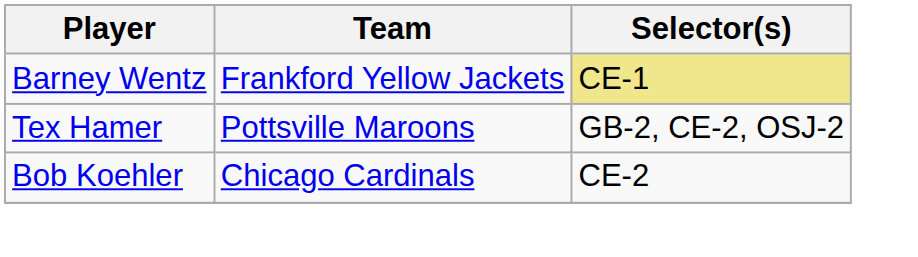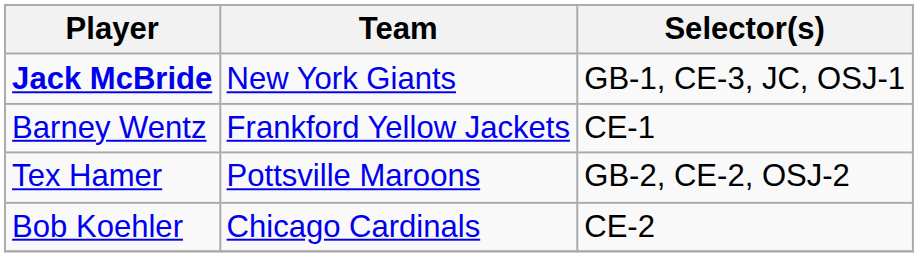+ row: Jack McBride | New York Giants | GB-1, CE-3, JC, OSJ-1
Barney Wentz | Selector(s): khaki background -> no background
